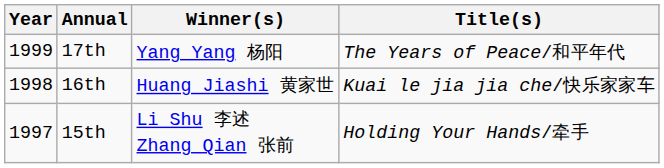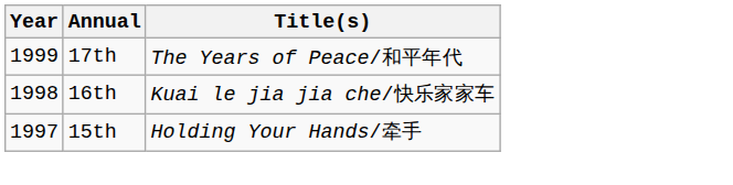- column: Winner(s) | Yang Yang 杨阳 | Huang Jiashi 黄家世 | Li Shu 李述 Zhang Qian 张前
